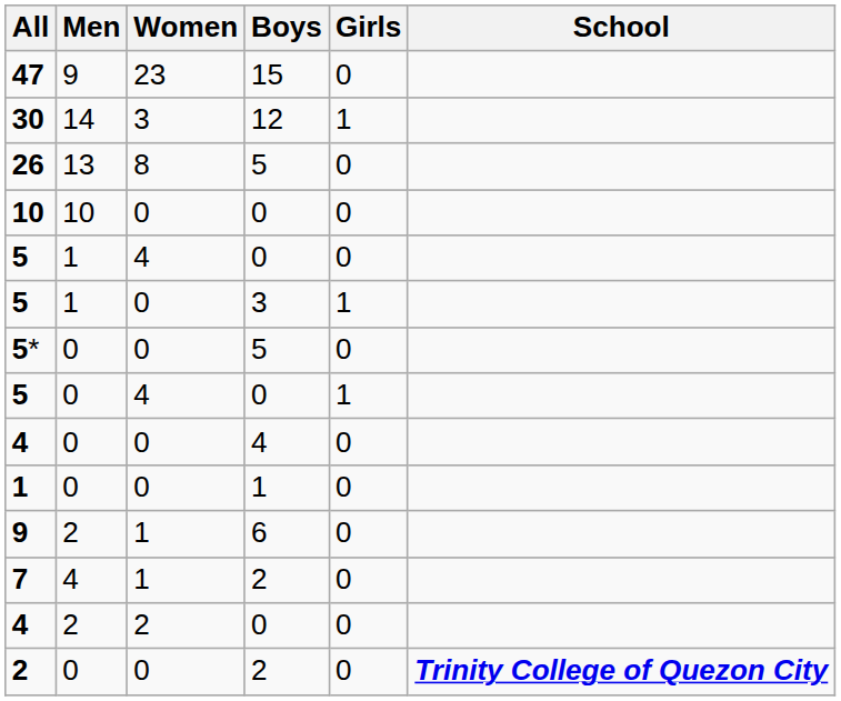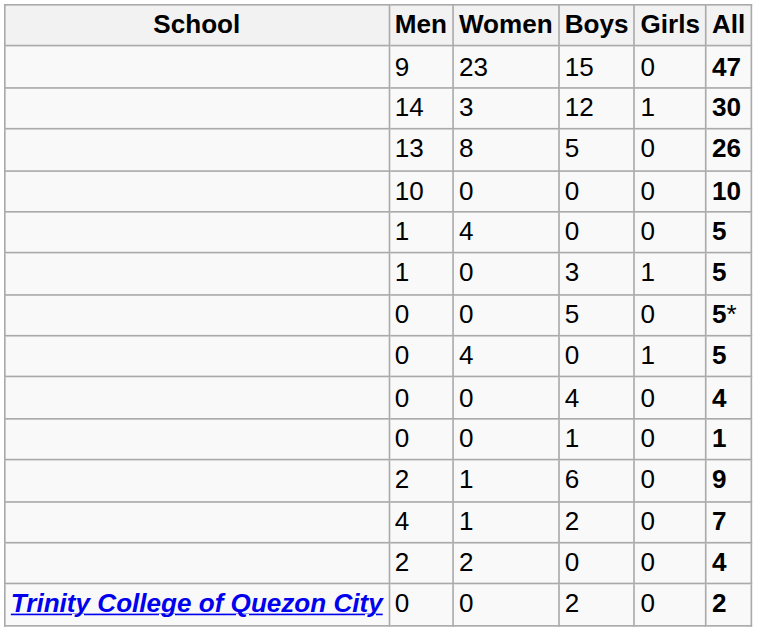columns swapped: School <-> All
